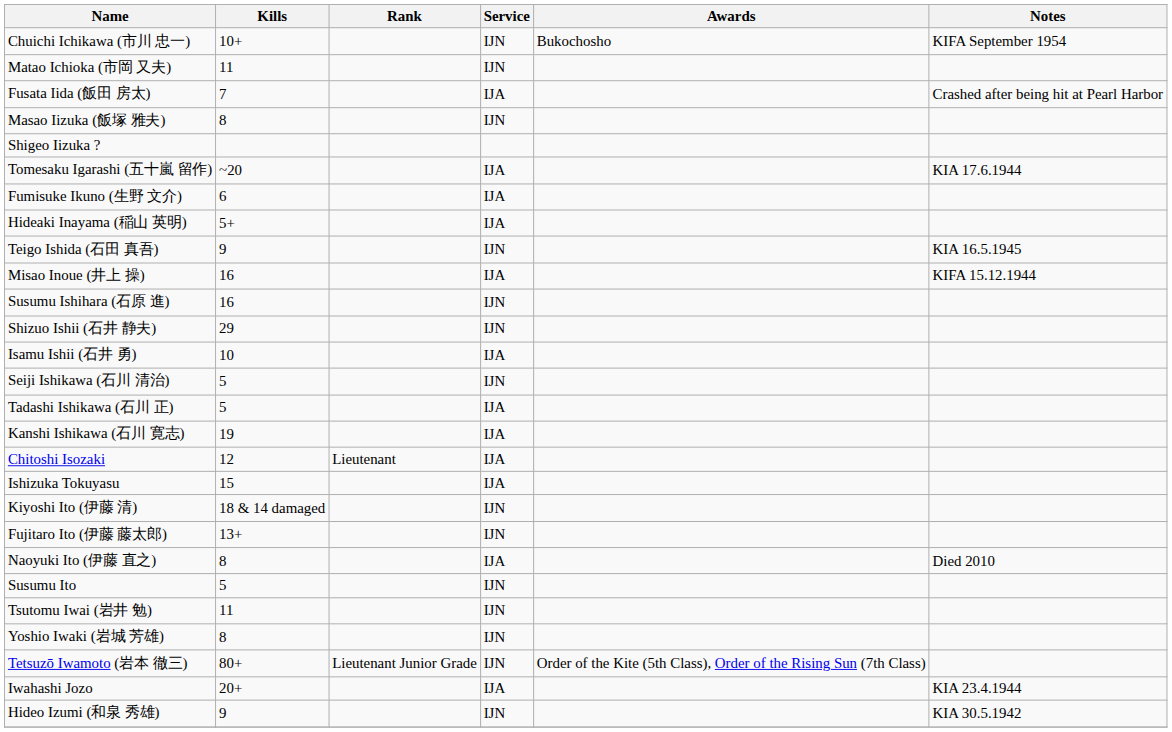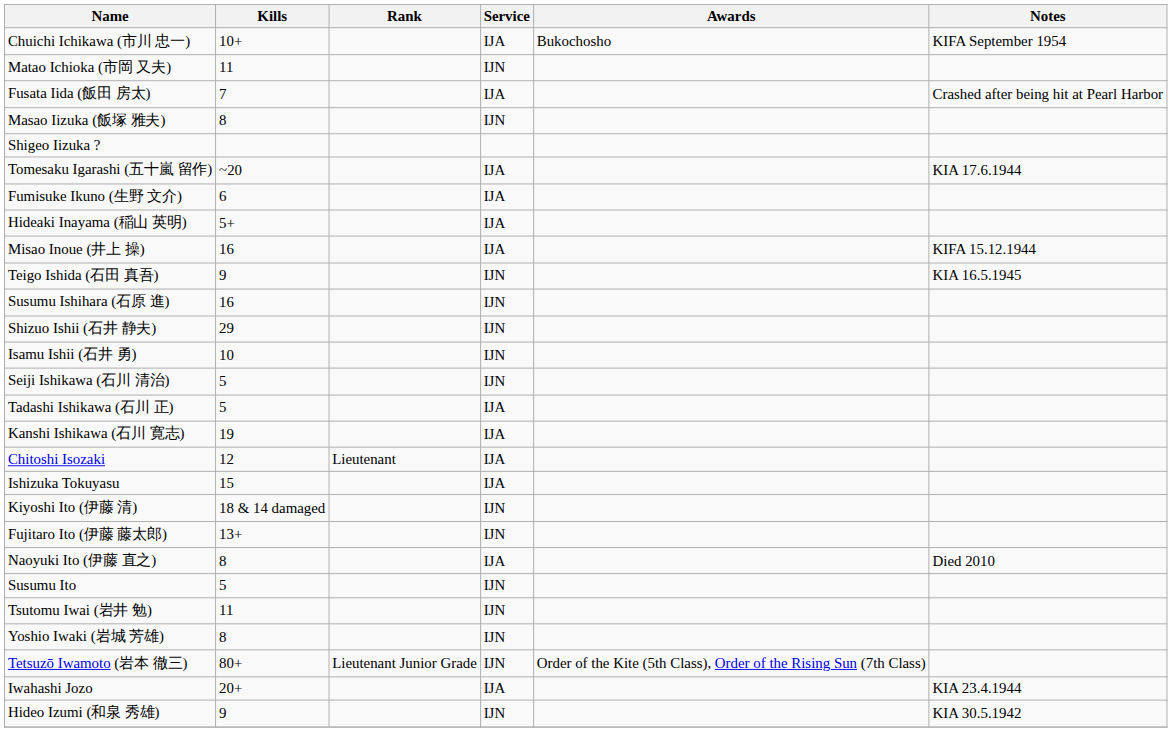Chuichi Ichikawa (市川 忠一) | Service: IJN -> IJA
rows swapped: Misao Inoue (井上 操) <-> Teigo Ishida (石田 真吾)
Isamu Ishii (石井 勇) | Service: IJA -> IJN
